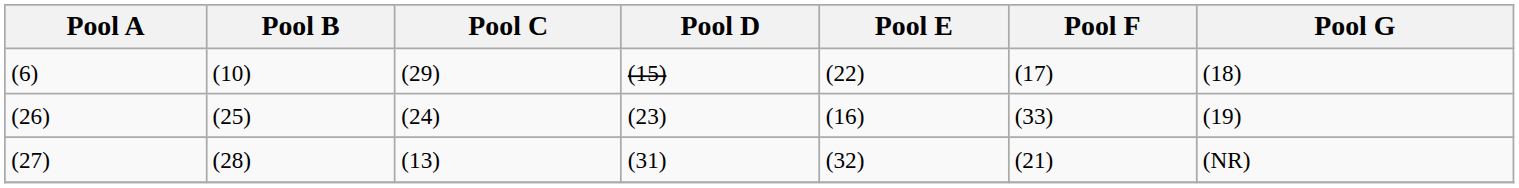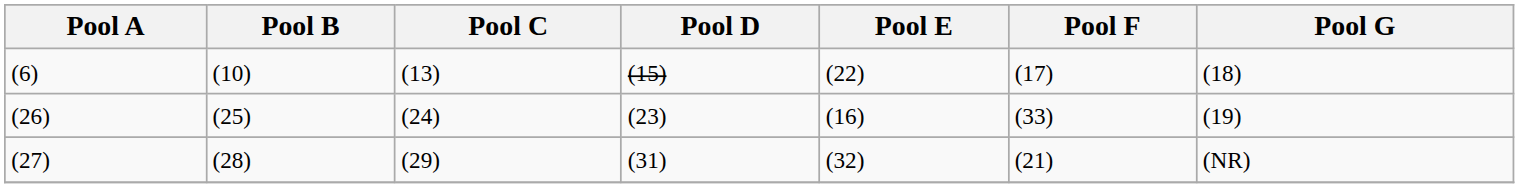(6) | Pool C: (29) -> (13)
(27) | Pool C: (13) -> (29)
